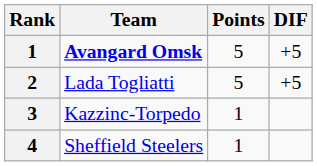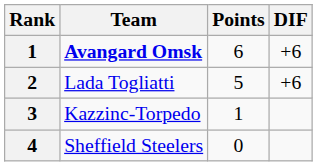Avangard Omsk | Points: 5 -> 6
Avangard Omsk | DIF: +5 -> +6
Lada Togliatti | DIF: +5 -> +6
Sheffield Steelers | Points: 1 -> 0
